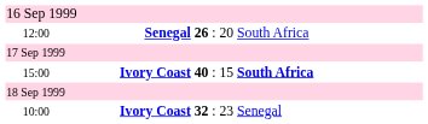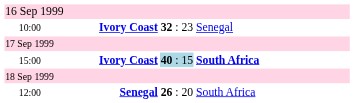rows swapped: 12:00 <-> 10:00
15:00 | column 3: no background -> lightblue background
